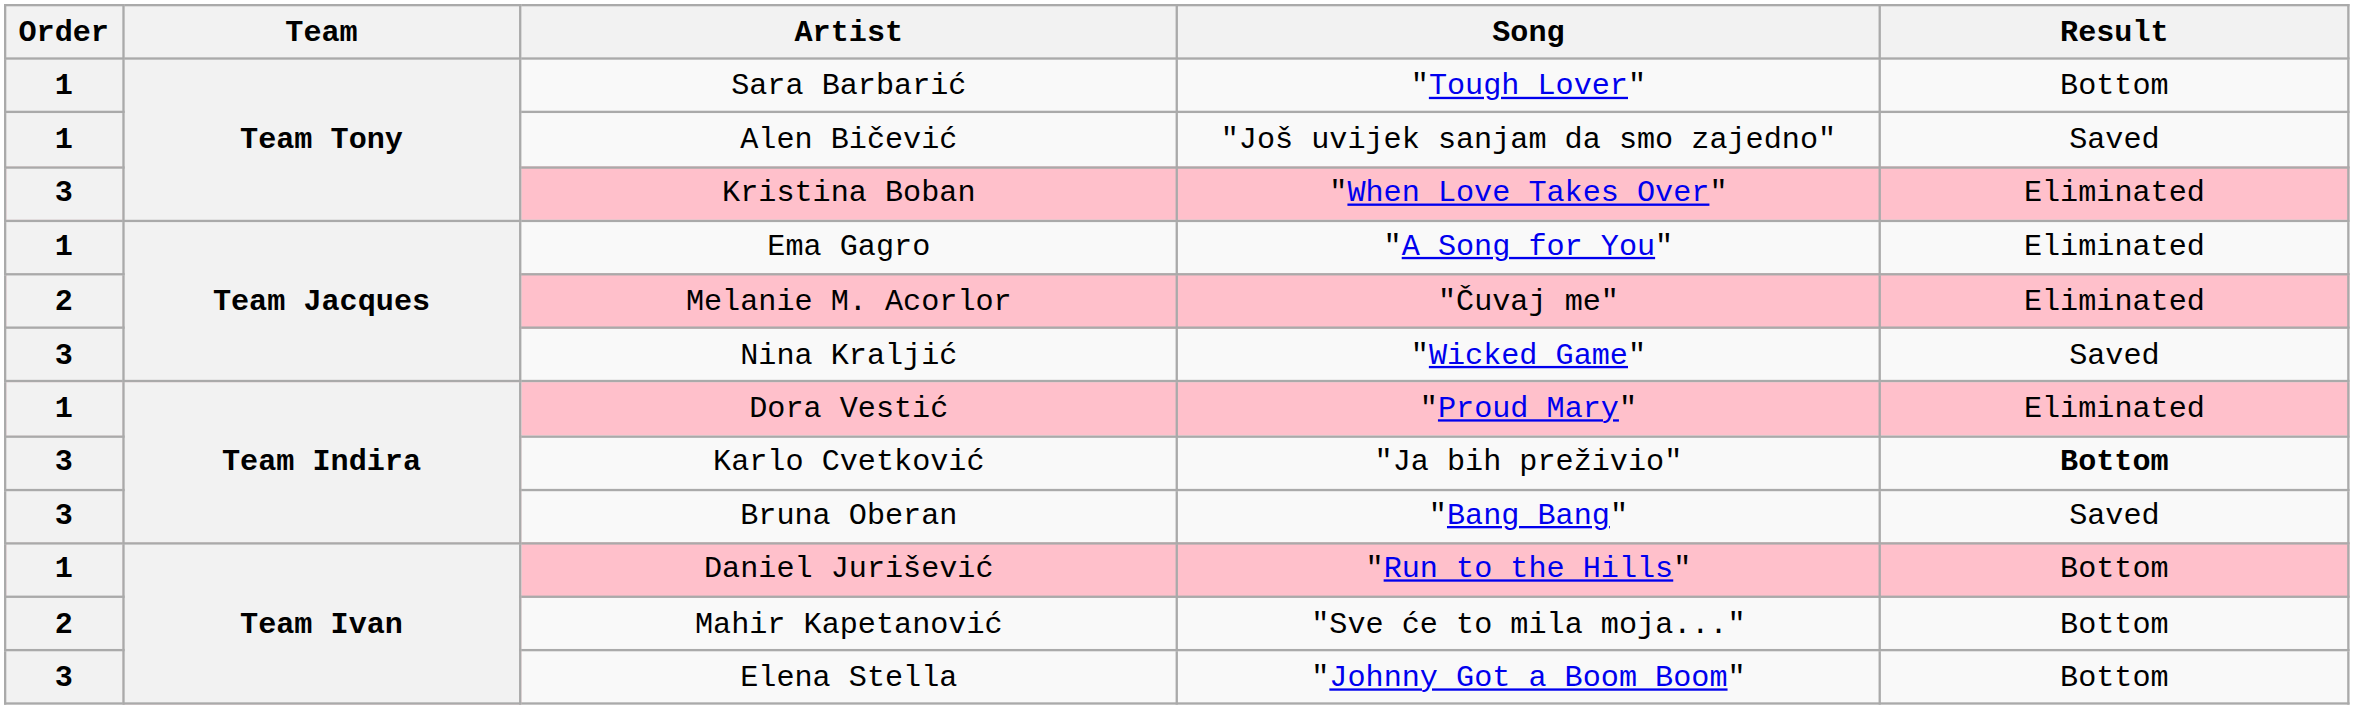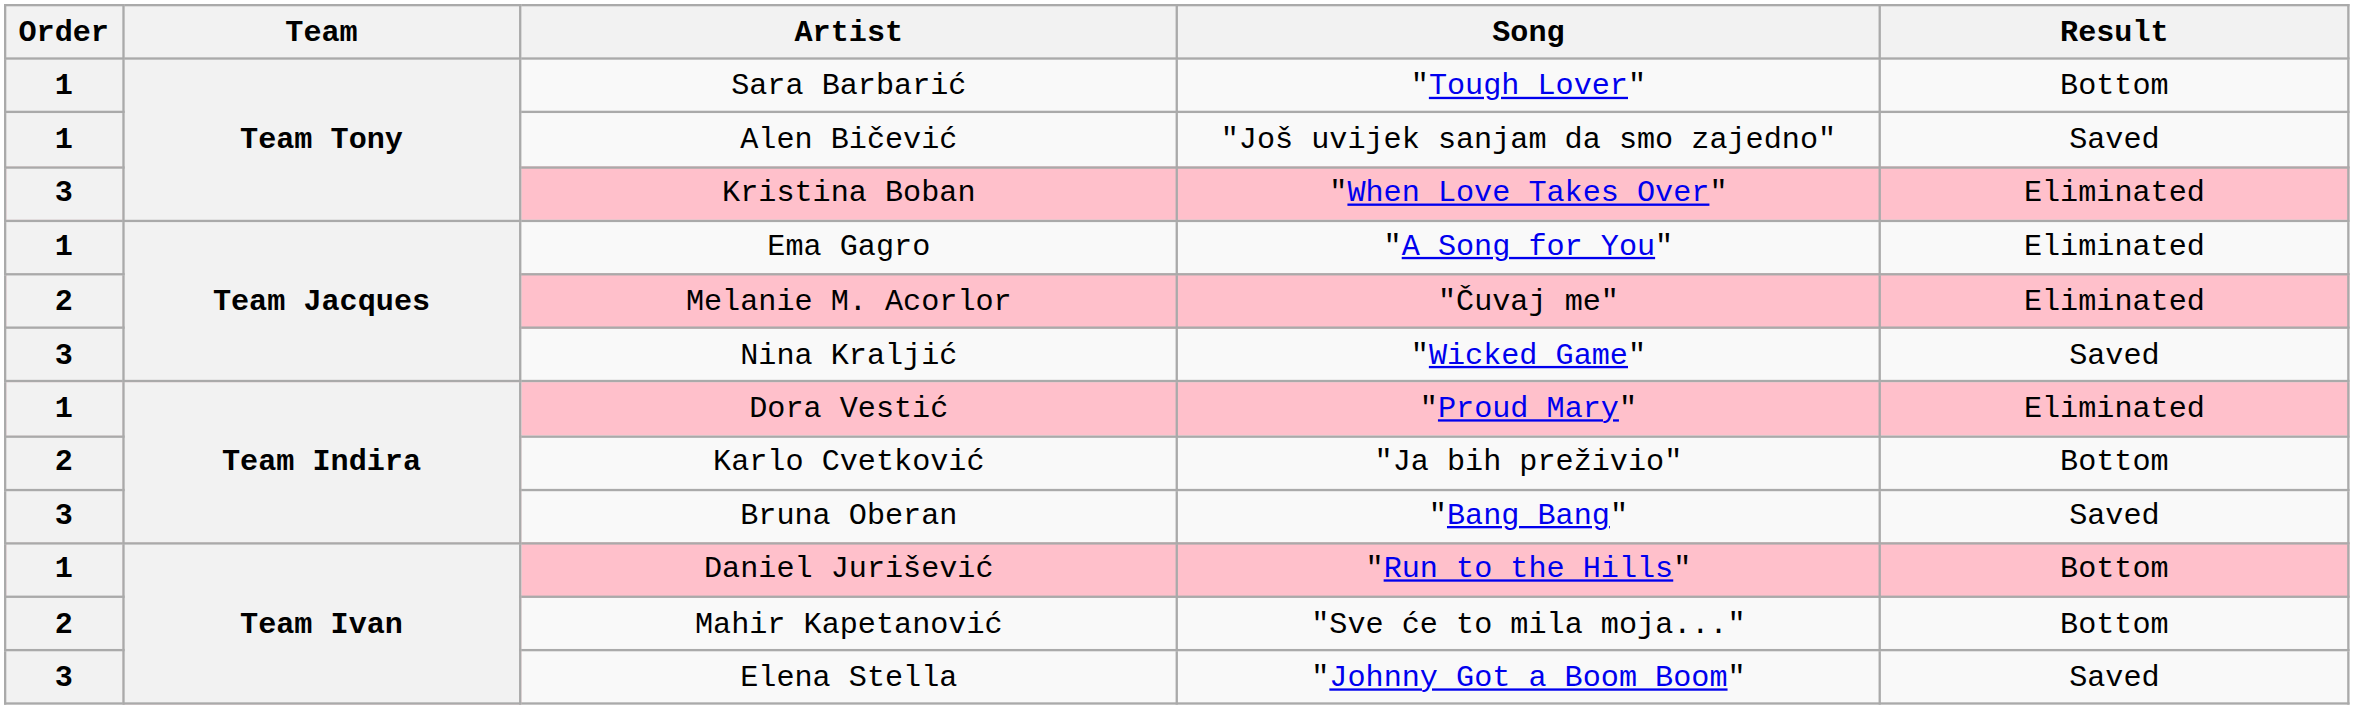Karlo Cvetković | Order: 3 -> 2
Karlo Cvetković | Result: bold -> normal
Elena Stella | Result: Bottom -> Saved
